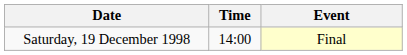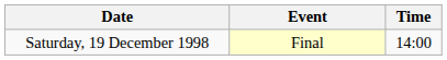columns swapped: Time <-> Event
